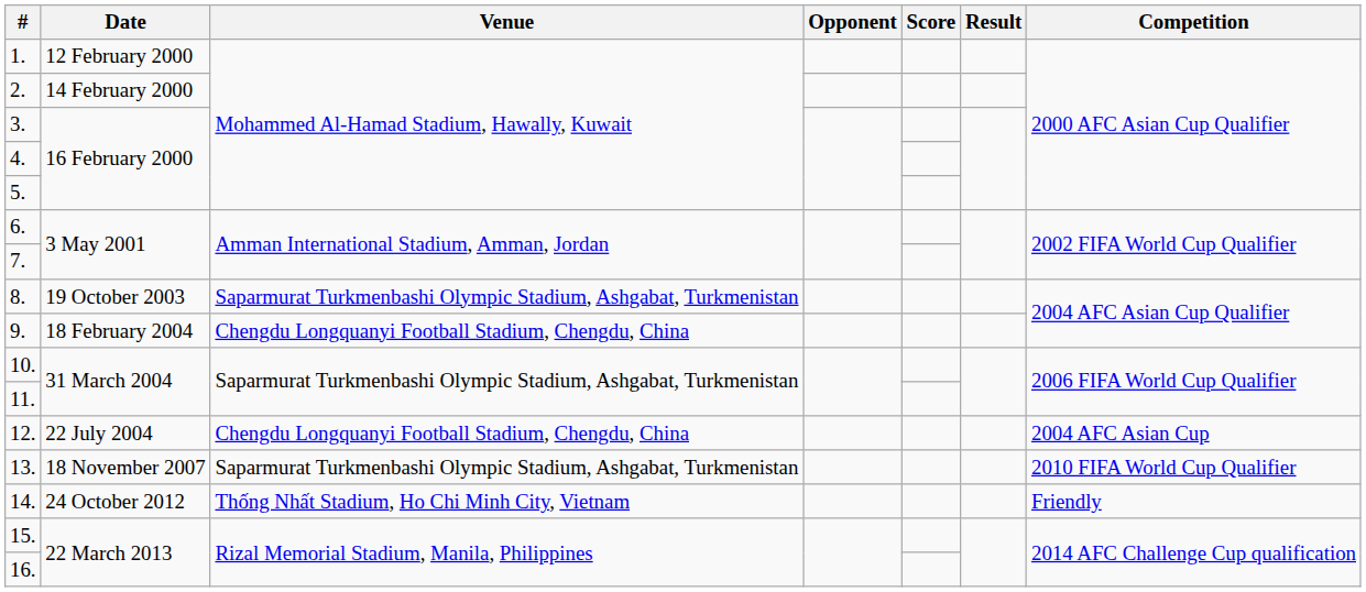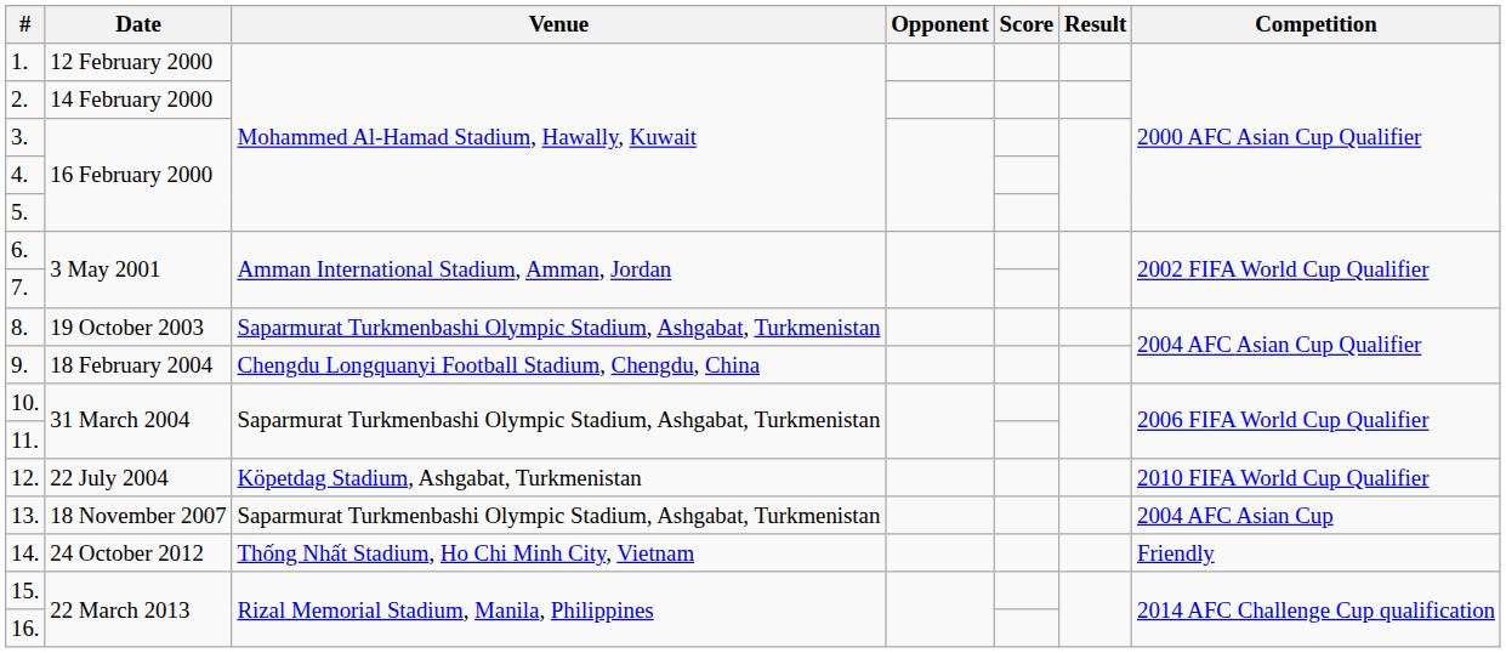12. | Venue: Chengdu Longquanyi Football Stadium, Chengdu, China -> Köpetdag Stadium, Ashgabat, Turkmenistan
12. | Competition: 2004 AFC Asian Cup -> 2010 FIFA World Cup Qualifier
13. | Competition: 2010 FIFA World Cup Qualifier -> 2004 AFC Asian Cup
